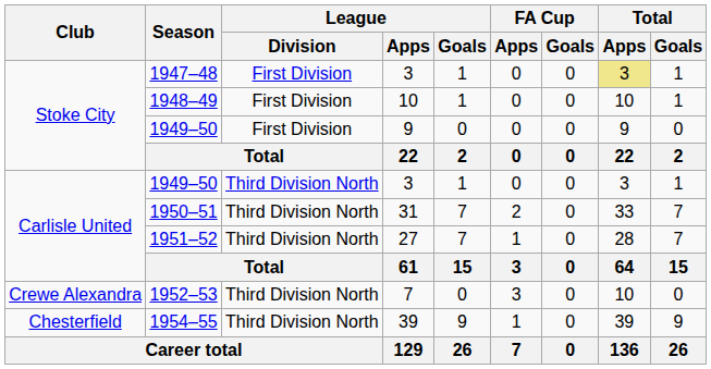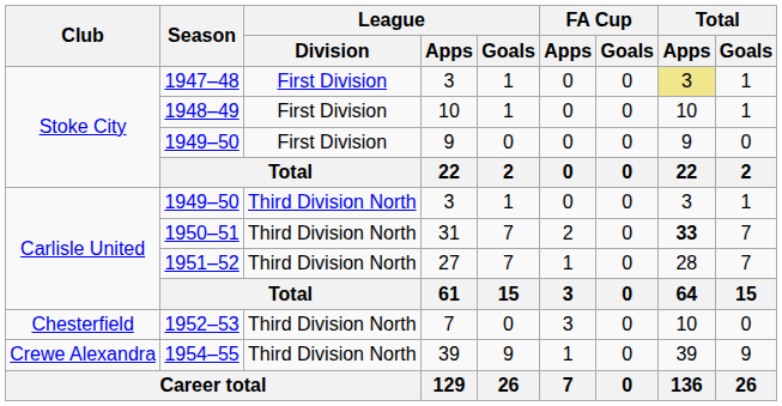1950–51 | Total / Apps: normal -> bold
1952–53 | Club: Crewe Alexandra -> Chesterfield
1954–55 | Club: Chesterfield -> Crewe Alexandra
